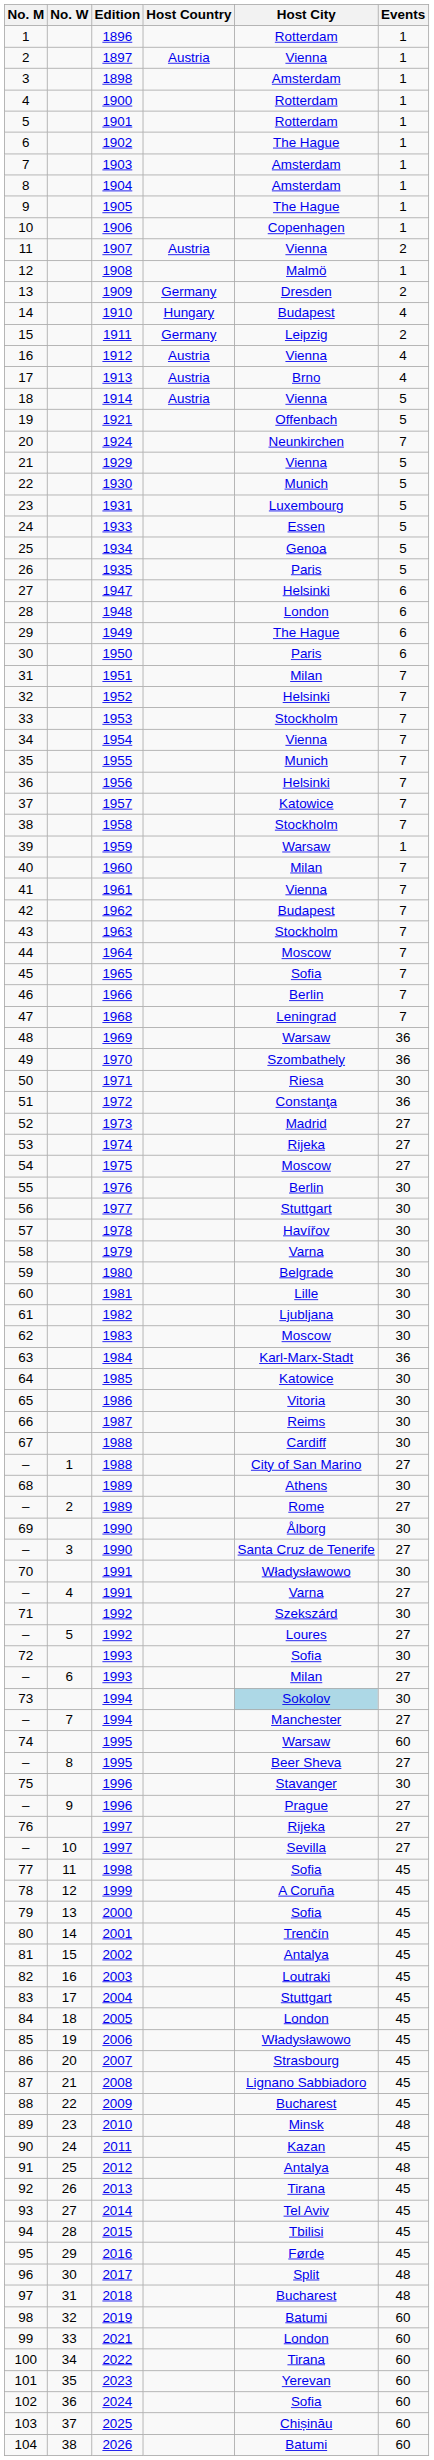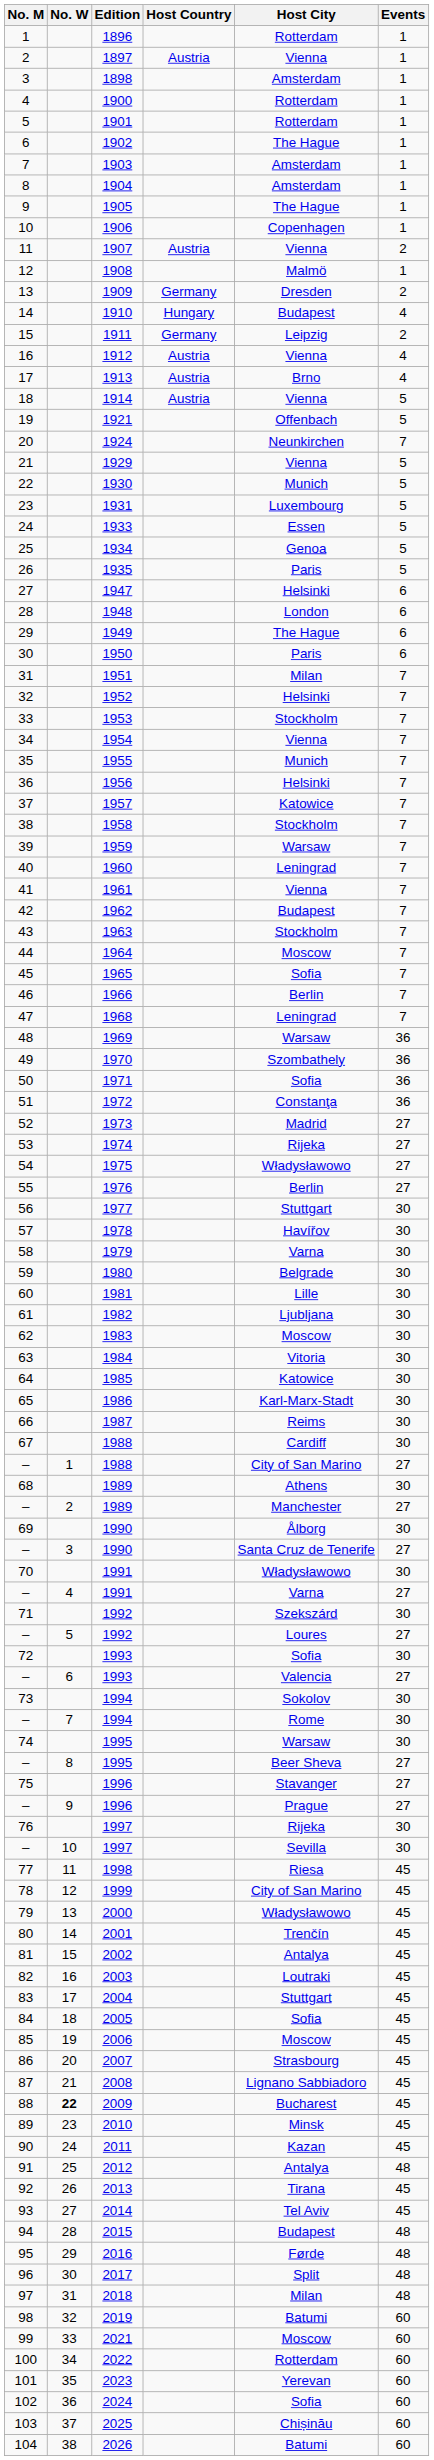39 | Events: 1 -> 7
40 | Host City: Milan -> Leningrad
50 | Host City: Riesa -> Sofia
50 | Events: 30 -> 36
54 | Host City: Moscow -> Władysławowo
55 | Events: 30 -> 27
63 | Host City: Karl-Marx-Stadt -> Vitoria
63 | Events: 36 -> 30
65 | Host City: Vitoria -> Karl-Marx-Stadt
– / 1989 | Host City: Rome -> Manchester
– / 1993 | Host City: Milan -> Valencia
73 | Host City: lightblue background -> no background
– / 1994 | Host City: Manchester -> Rome
– / 1994 | Events: 27 -> 30
74 | Events: 60 -> 30
75 | Events: 30 -> 27
76 | Events: 27 -> 30
– / 1997 | Events: 27 -> 30
77 | Host City: Sofia -> Riesa
78 | Host City: A Coruña -> City of San Marino
79 | Host City: Sofia -> Władysławowo
84 | Host City: London -> Sofia
85 | Host City: Władysławowo -> Moscow
88 | No. W: normal -> bold
89 | Events: 48 -> 45
94 | Host City: Tbilisi -> Budapest
94 | Events: 45 -> 48
95 | Events: 45 -> 48
97 | Host City: Bucharest -> Milan
99 | Host City: London -> Moscow
100 | Host City: Tirana -> Rotterdam
